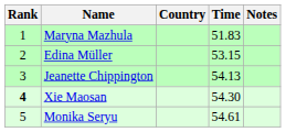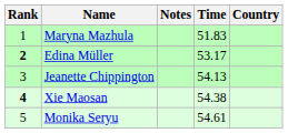columns swapped: Country <-> Notes
Edina Müller | Rank: normal -> bold
Edina Müller | Time: 53.15 -> 53.17
Xie Maosan | Time: 54.30 -> 54.38
